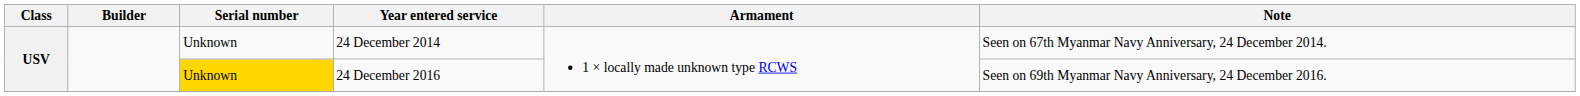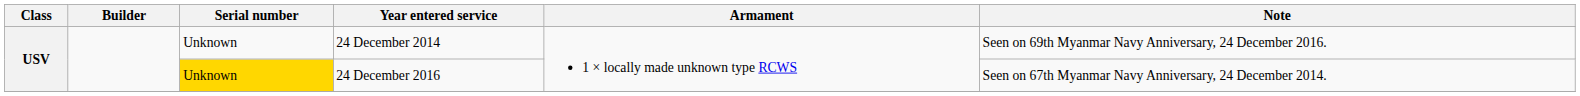24 December 2014 | Note: Seen on 67th Myanmar Navy Anniversary, 24 December 2014. -> Seen on 69th Myanmar Navy Anniversary, 24 December 2016.
24 December 2016 | Note: Seen on 69th Myanmar Navy Anniversary, 24 December 2016. -> Seen on 67th Myanmar Navy Anniversary, 24 December 2014.
